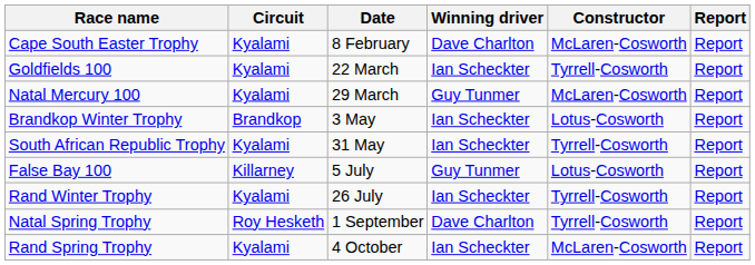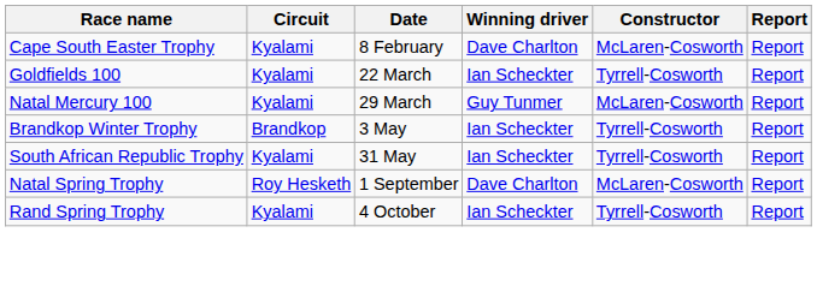Brandkop Winter Trophy | Constructor: Lotus-Cosworth -> Tyrrell-Cosworth
- row: False Bay 100 | Killarney | 5 July | Guy Tunmer | Lotus-Cosworth | Report
- row: Rand Winter Trophy | Kyalami | 26 July | Ian Scheckter | Tyrrell-Cosworth | Report
Natal Spring Trophy | Constructor: Tyrrell-Cosworth -> McLaren-Cosworth
Rand Spring Trophy | Constructor: McLaren-Cosworth -> Tyrrell-Cosworth
